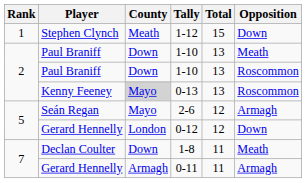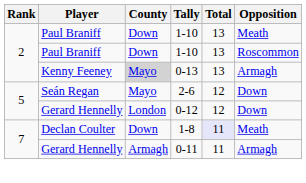- row: 1 | Stephen Clynch | Meath | 1-12 | 15 | Down
0-13 | Opposition: Roscommon -> Armagh
2-6 | Opposition: Armagh -> Down
1-8 | Total: no background -> lavender background
